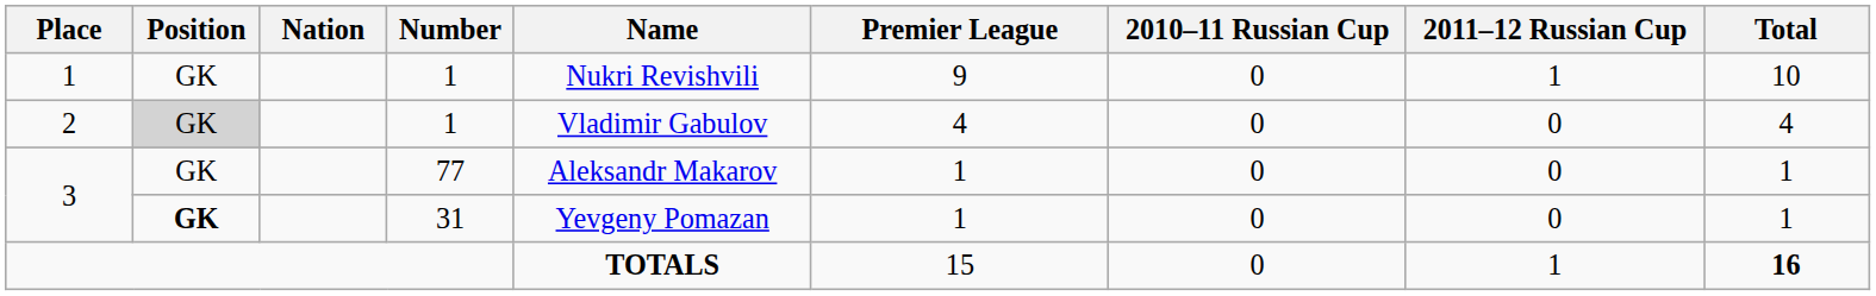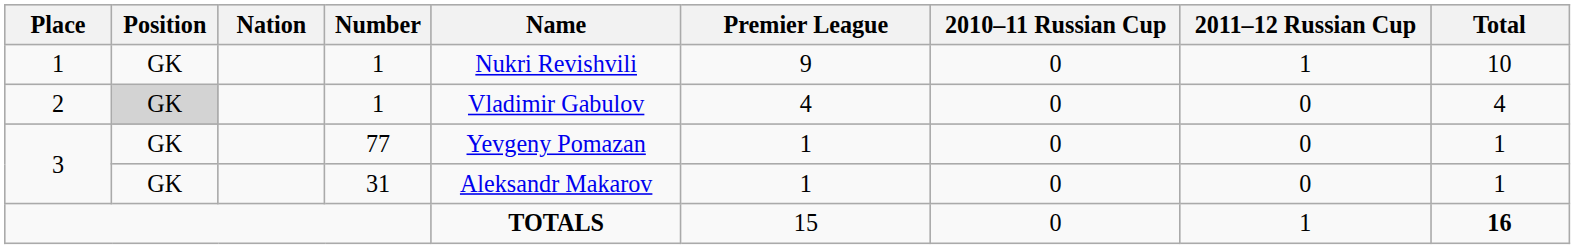3 / 77 | Name: Aleksandr Makarov -> Yevgeny Pomazan
3 / 31 | Position: bold -> normal
3 / 31 | Name: Yevgeny Pomazan -> Aleksandr Makarov
